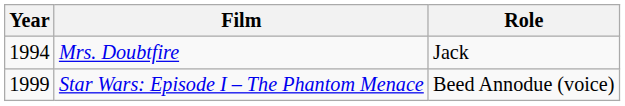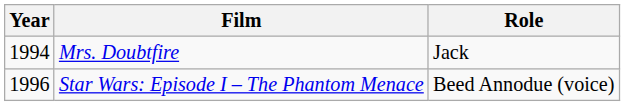Star Wars: Episode I – The Phantom Menace | Year: 1999 -> 1996
